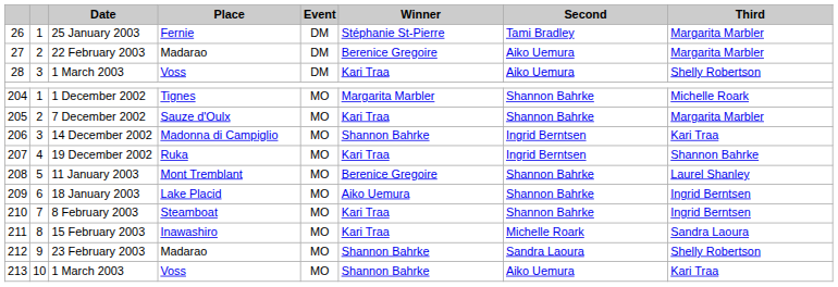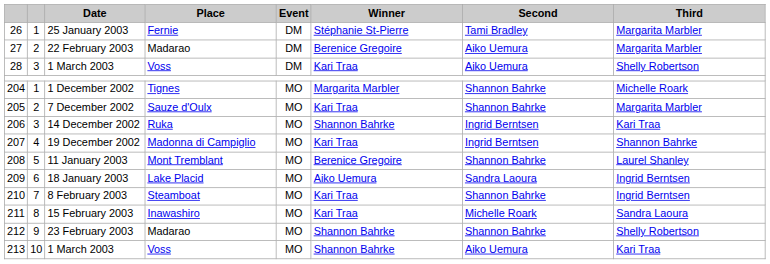14 December 2002 | Place: Madonna di Campiglio -> Ruka
19 December 2002 | Place: Ruka -> Madonna di Campiglio
18 January 2003 | Second: Shannon Bahrke -> Sandra Laoura
23 February 2003 | Second: Sandra Laoura -> Shannon Bahrke
